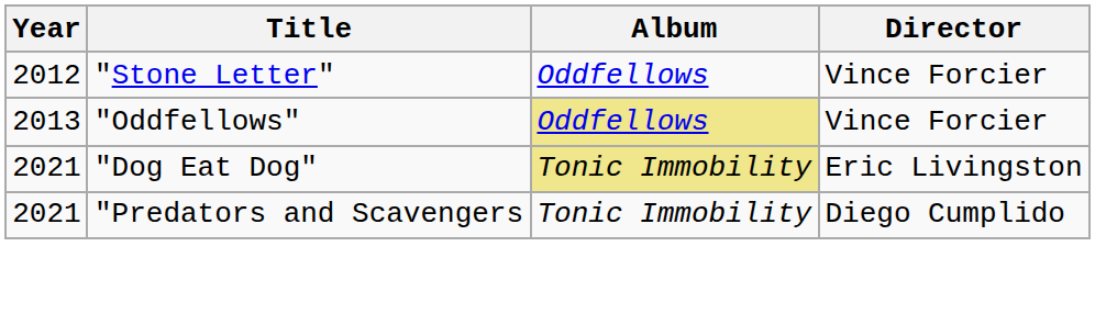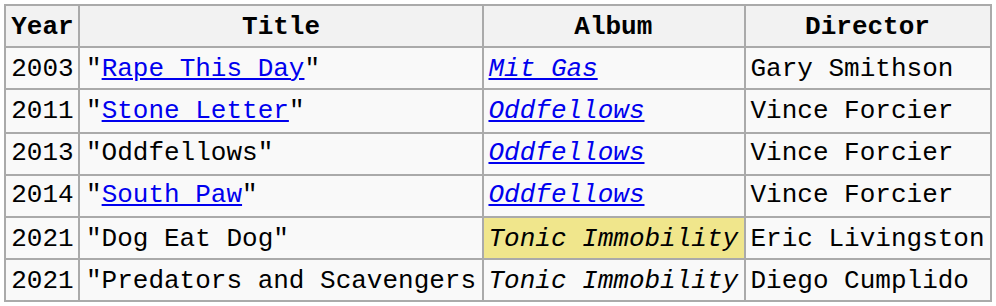+ row: 2003 | "Rape This Day" | Mit Gas | Gary Smithson
"Stone Letter" | Year: 2012 -> 2011
"Oddfellows" | Album: khaki background -> no background
+ row: 2014 | "South Paw" | Oddfellows | Vince Forcier
